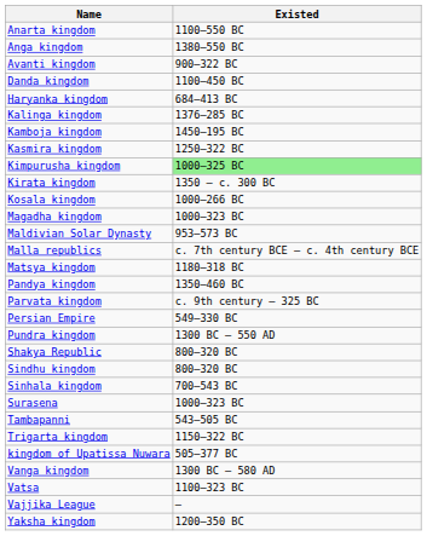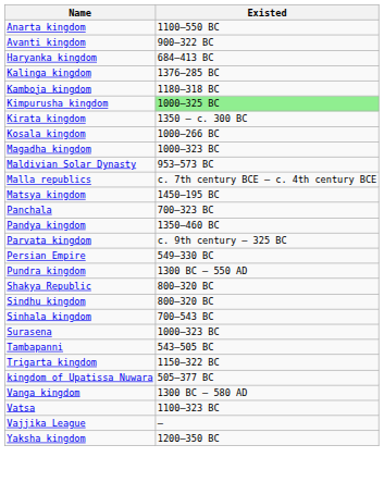- row: Anga kingdom | 1380–550 BC
- row: Danda kingdom | 1100–450 BC
Kamboja kingdom | Existed: 1450–195 BC -> 1180–318 BC
- row: Kasmira kingdom | 1250–322 BC
Matsya kingdom | Existed: 1180–318 BC -> 1450–195 BC
+ row: Panchala | 700–323 BC
